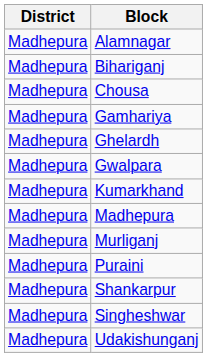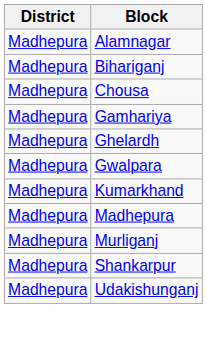- row: Madhepura | Puraini
- row: Madhepura | Singheshwar
